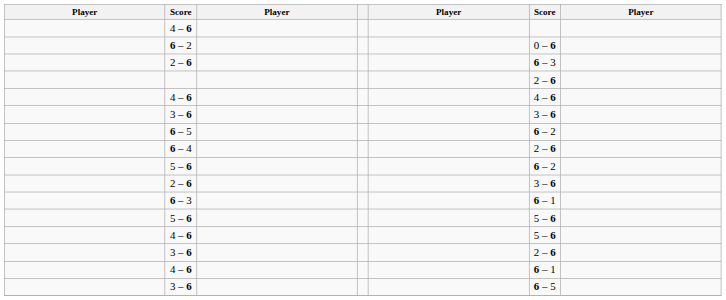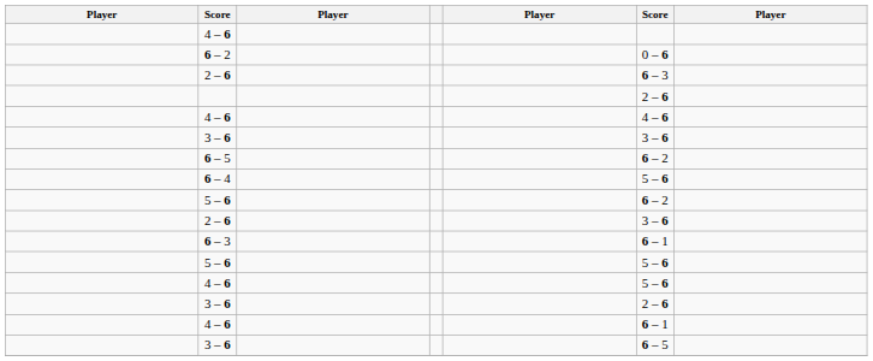6 – 4 | column 6: 2 – 6 -> 5 – 6
